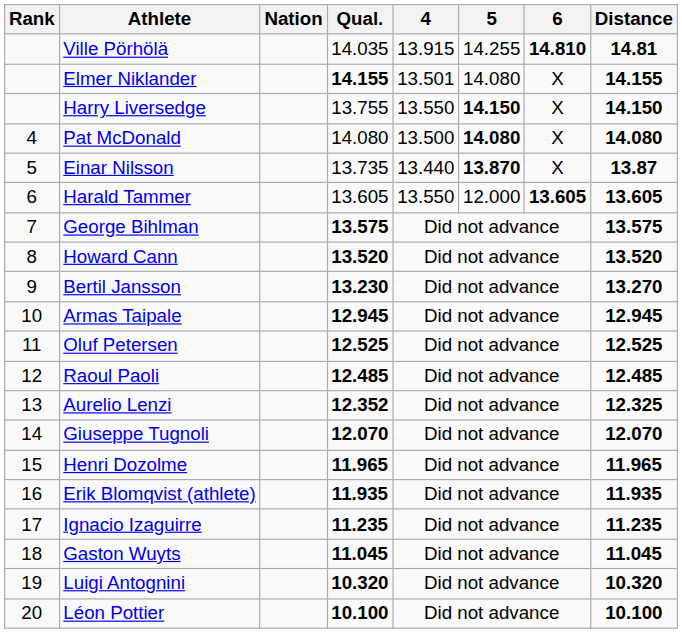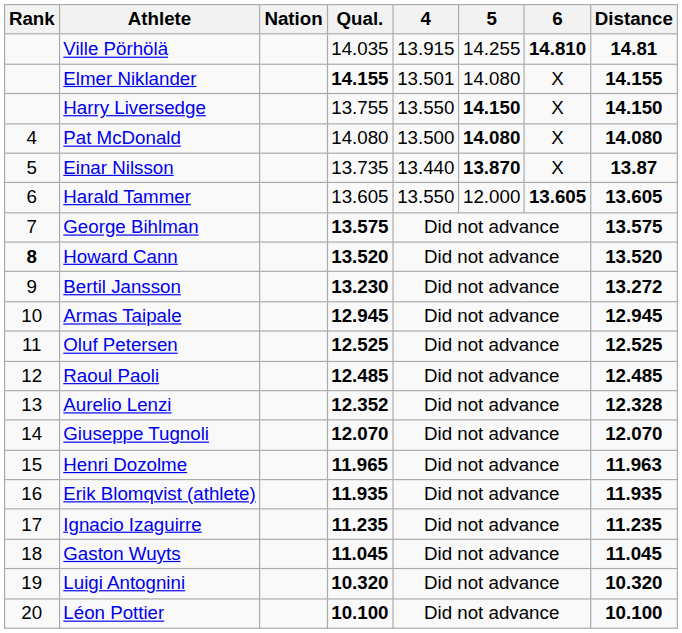Howard Cann | Rank: normal -> bold
Bertil Jansson | Distance: 13.270 -> 13.272
Aurelio Lenzi | Distance: 12.325 -> 12.328
Henri Dozolme | Distance: 11.965 -> 11.963
